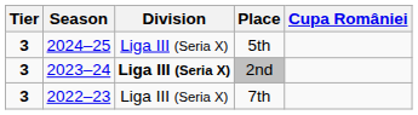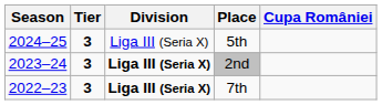columns swapped: Season <-> Tier
7th | Division: normal -> bold
